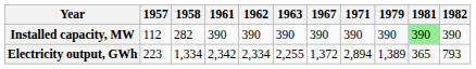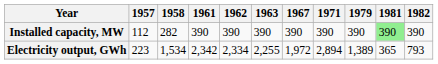Electricity output, GWh | 1958: 1,334 -> 1,534
Electricity output, GWh | 1967: 1,372 -> 1,972
